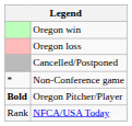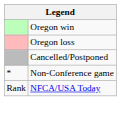- row: Bold | Oregon Pitcher/Player
